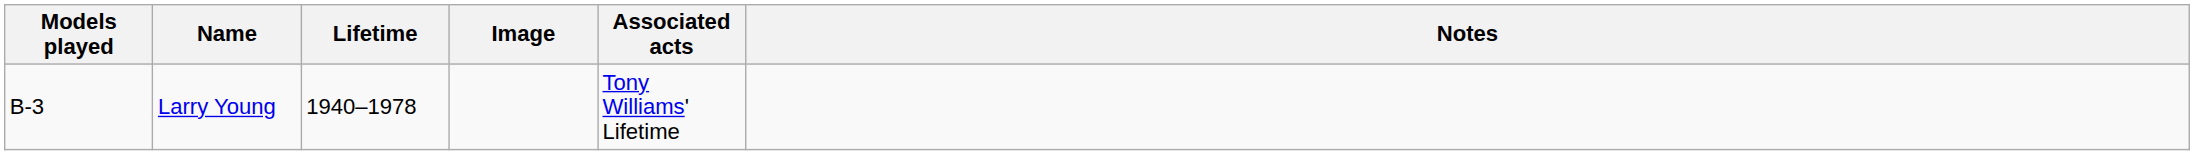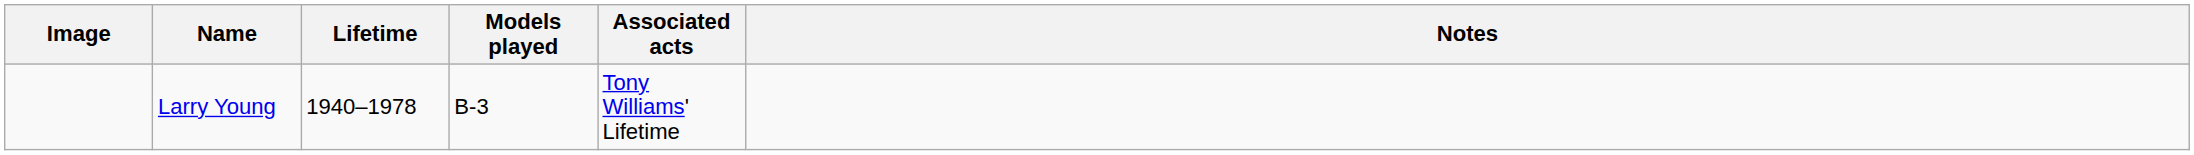columns swapped: Image <-> Models played
